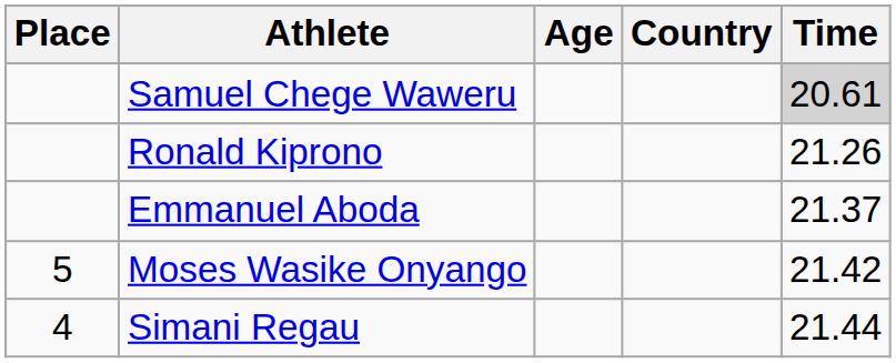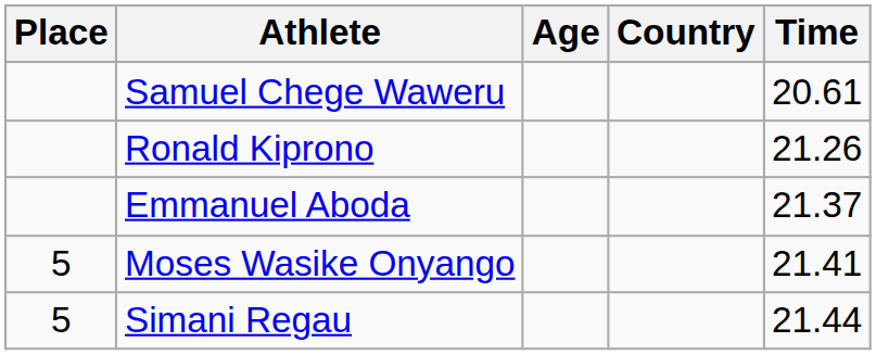Samuel Chege Waweru | Time: lightgrey background -> no background
Moses Wasike Onyango | Time: 21.42 -> 21.41
Simani Regau | Place: 4 -> 5
